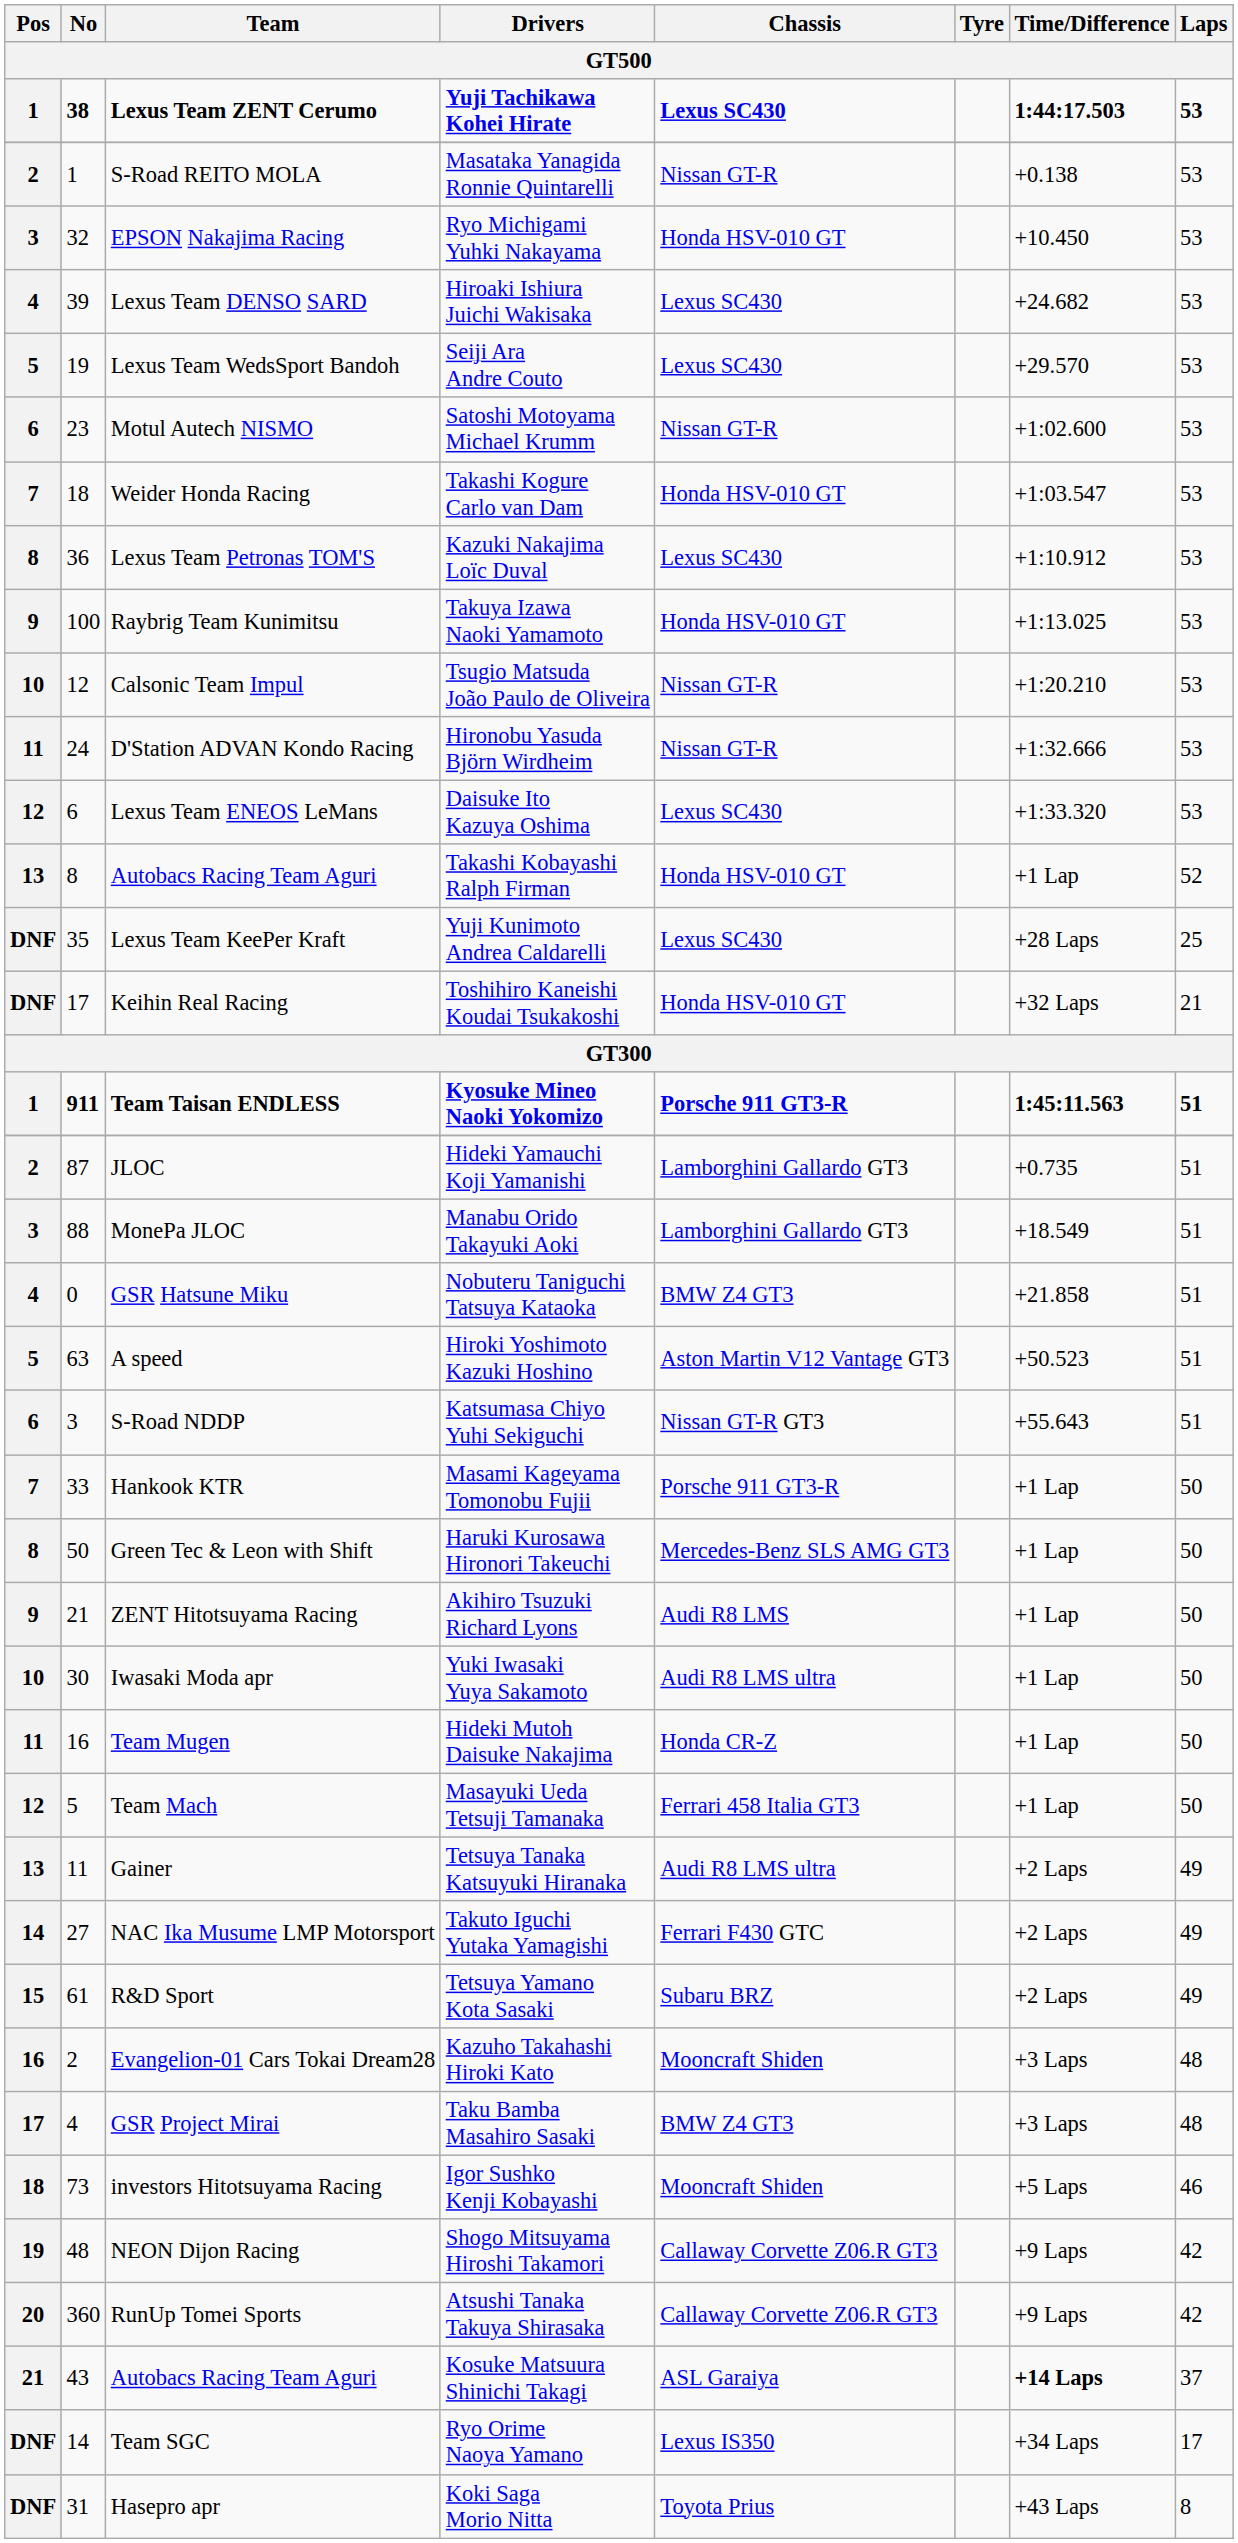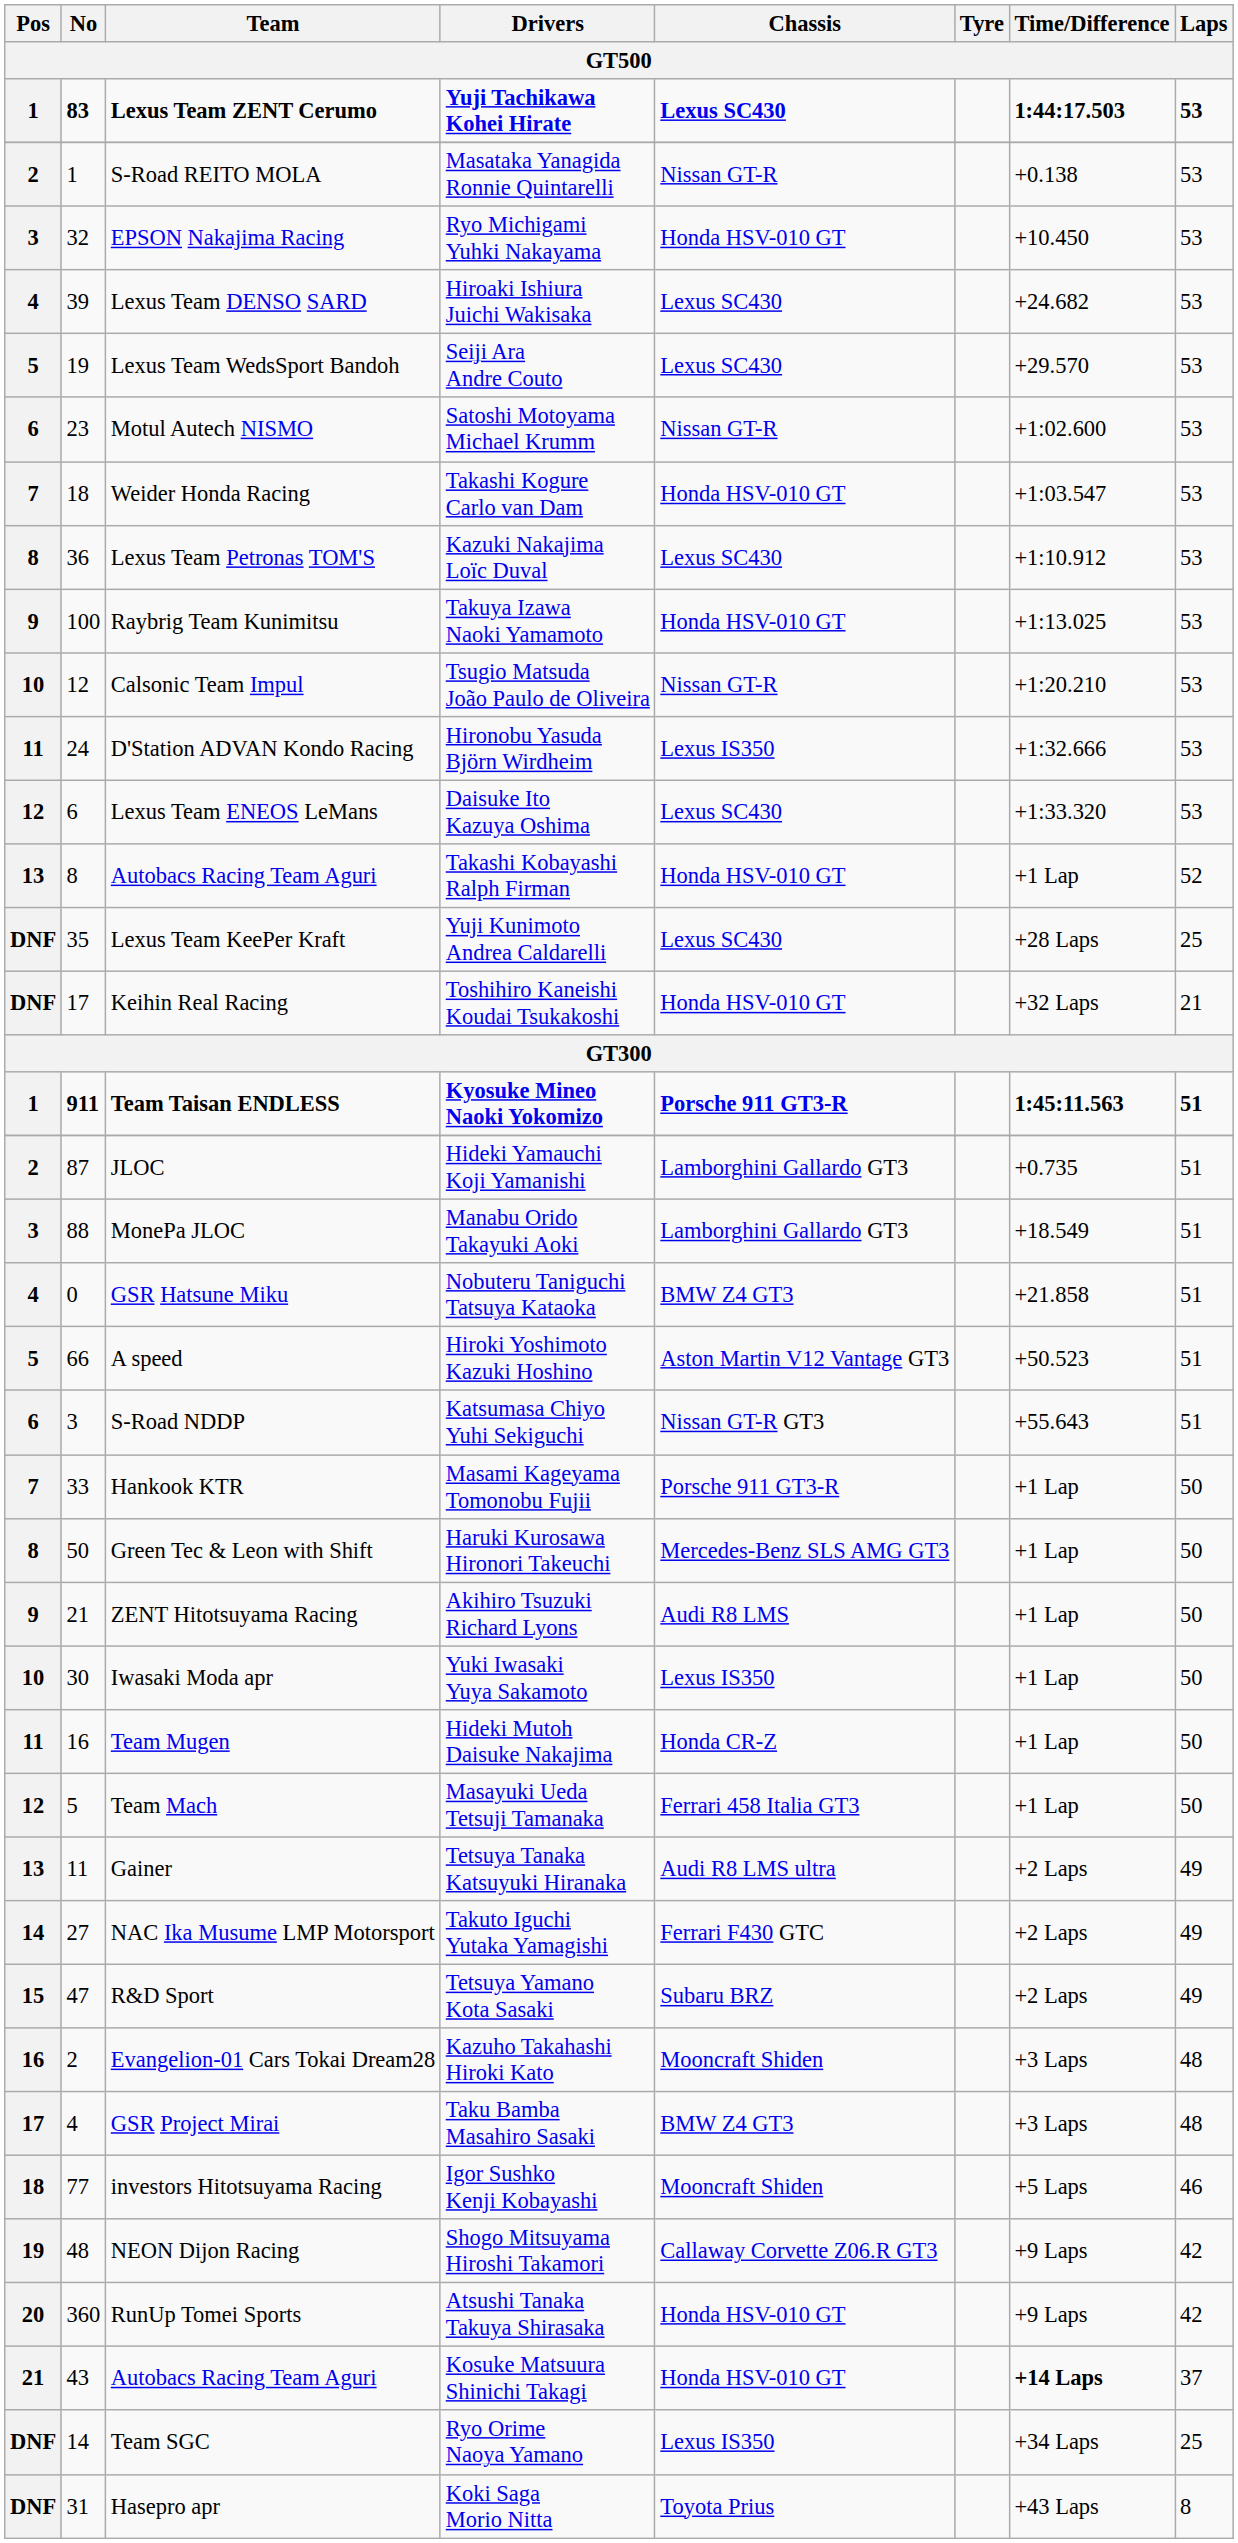Yuji Tachikawa Kohei Hirate | No: 38 -> 83
Hironobu Yasuda Björn Wirdheim | Chassis: Nissan GT-R -> Lexus IS350
Hiroki Yoshimoto Kazuki Hoshino | No: 63 -> 66
Yuki Iwasaki Yuya Sakamoto | Chassis: Audi R8 LMS ultra -> Lexus IS350
Tetsuya Yamano Kota Sasaki | No: 61 -> 47
Igor Sushko Kenji Kobayashi | No: 73 -> 77
Atsushi Tanaka Takuya Shirasaka | Chassis: Callaway Corvette Z06.R GT3 -> Honda HSV-010 GT
Kosuke Matsuura Shinichi Takagi | Chassis: ASL Garaiya -> Honda HSV-010 GT
Ryo Orime Naoya Yamano | Laps: 17 -> 25
